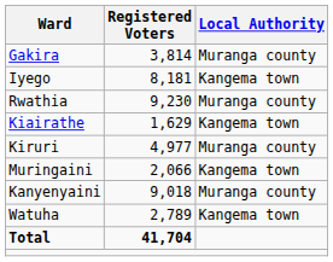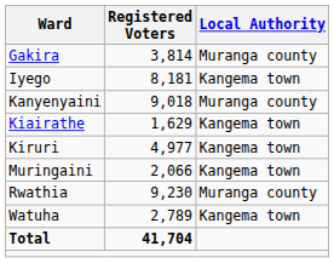rows swapped: Kanyenyaini <-> Rwathia
Kiruri | Local Authority: Muranga county -> Kangema town
